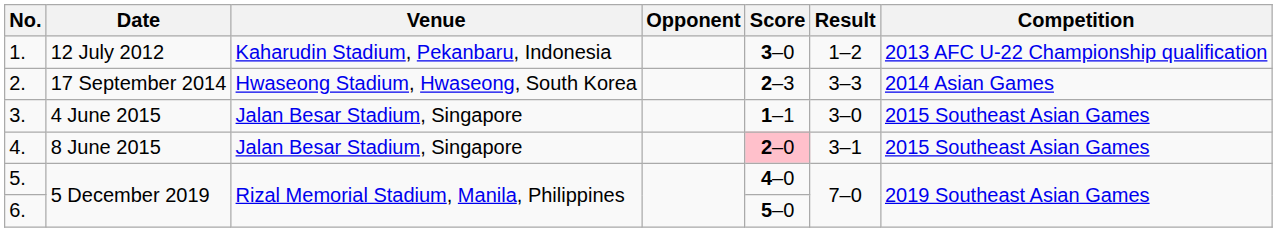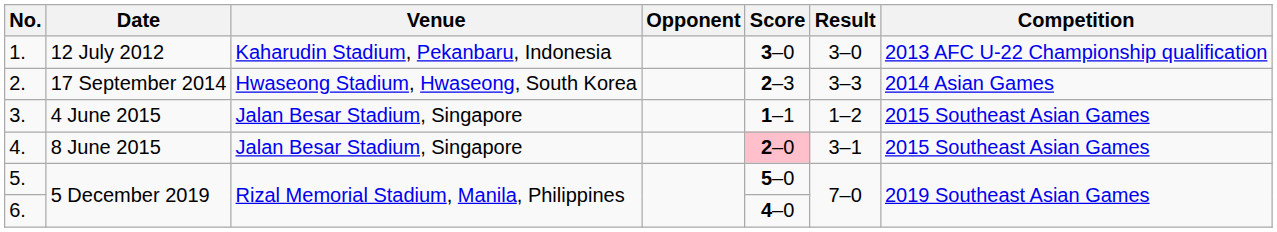1. | Result: 1–2 -> 3–0
3. | Result: 3–0 -> 1–2
5. | Score: 4–0 -> 5–0
6. | Score: 5–0 -> 4–0
